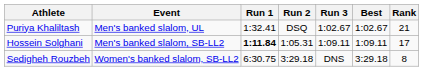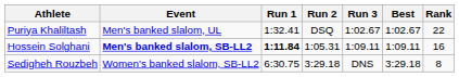Puriya Khaliltash | Rank: 21 -> 22
Hossein Solghani | Event: normal -> bold
Hossein Solghani | Rank: 17 -> 16
